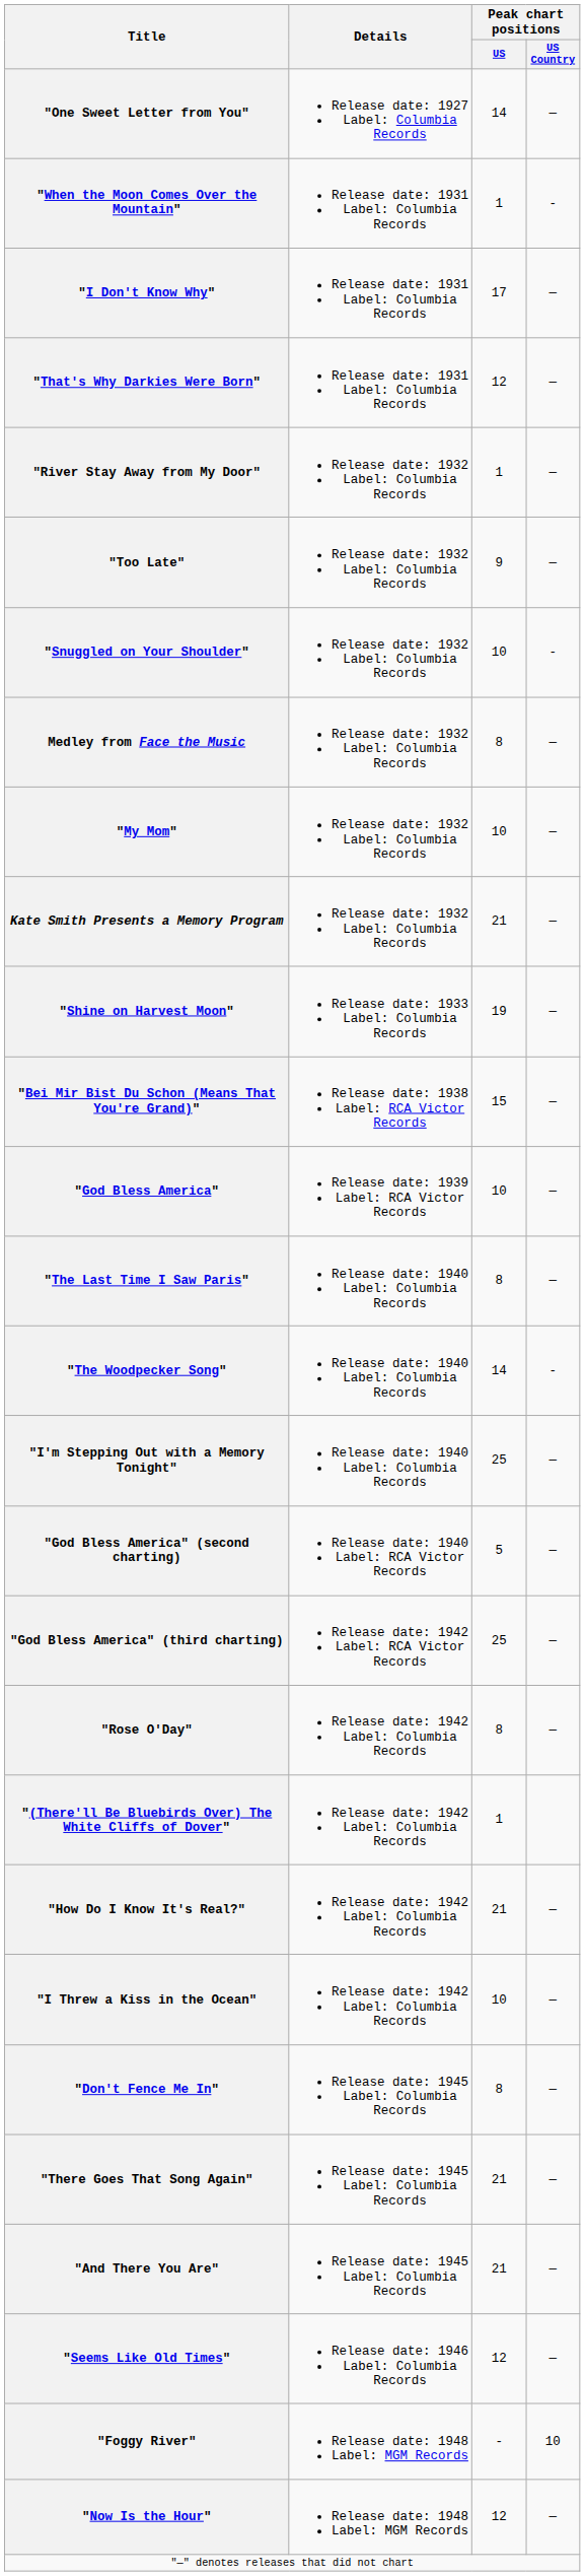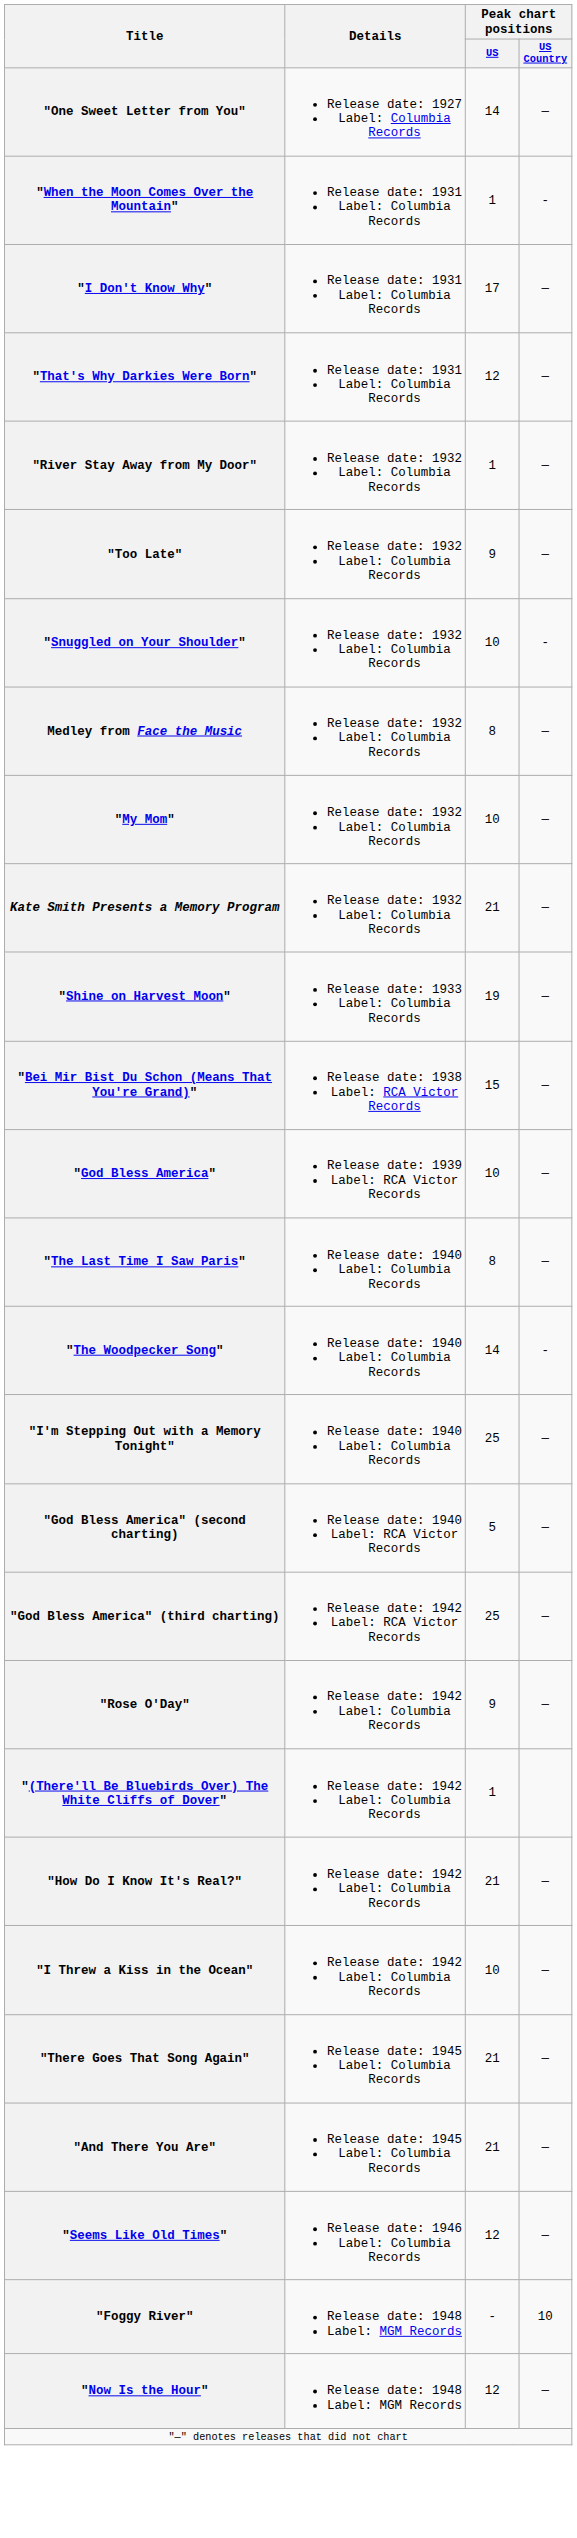"Rose O'Day" | Peak chart positions / US: 8 -> 9
- row: "Don't Fence Me In" | Release date: 1945 Label: Columbia Records | 8 | —
